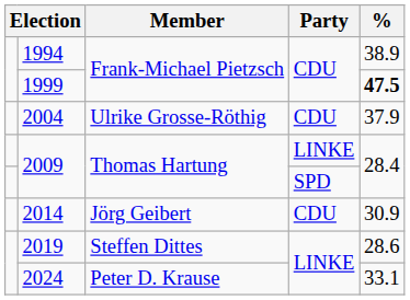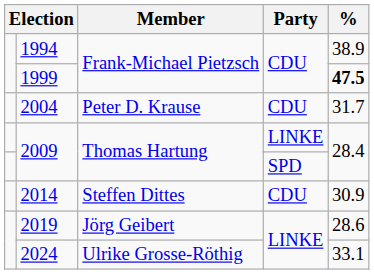2004 | Member: Ulrike Grosse-Röthig -> Peter D. Krause
2004 | %: 37.9 -> 31.7
2014 | Member: Jörg Geibert -> Steffen Dittes
2019 | Member: Steffen Dittes -> Jörg Geibert
2024 | Member: Peter D. Krause -> Ulrike Grosse-Röthig
